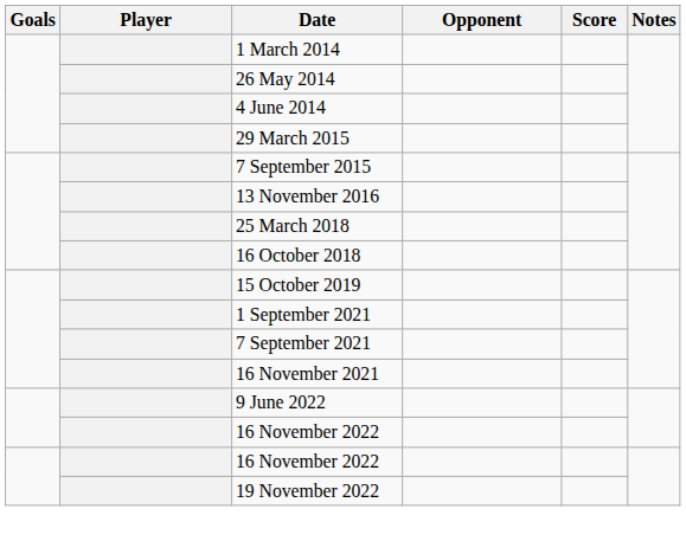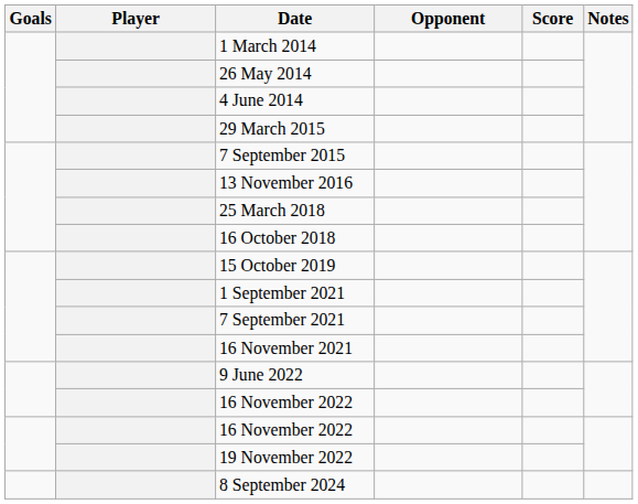+ row: 8 September 2024
